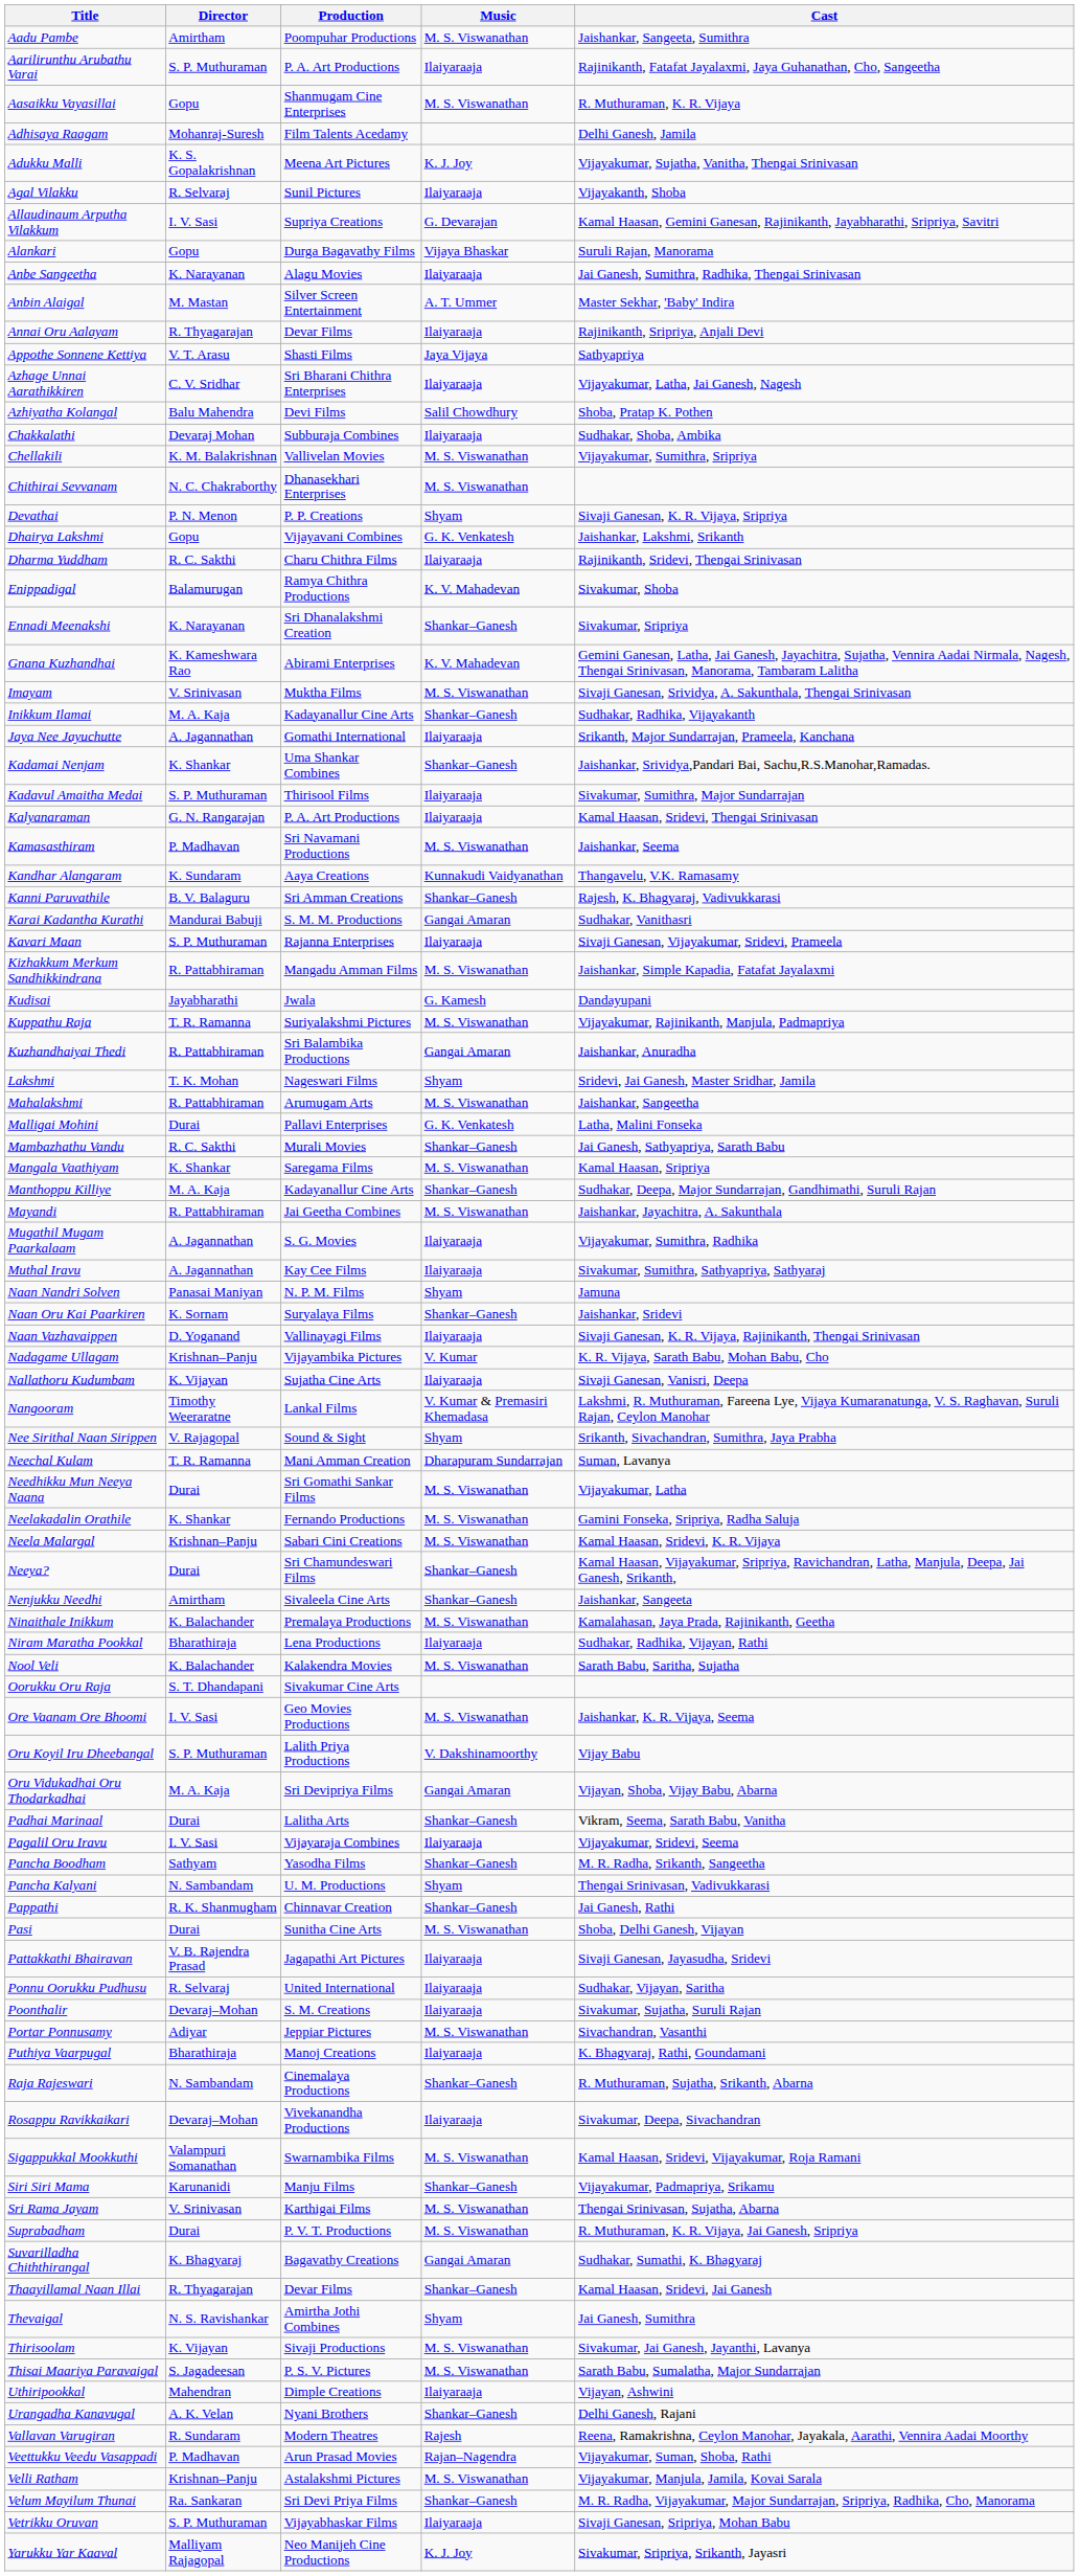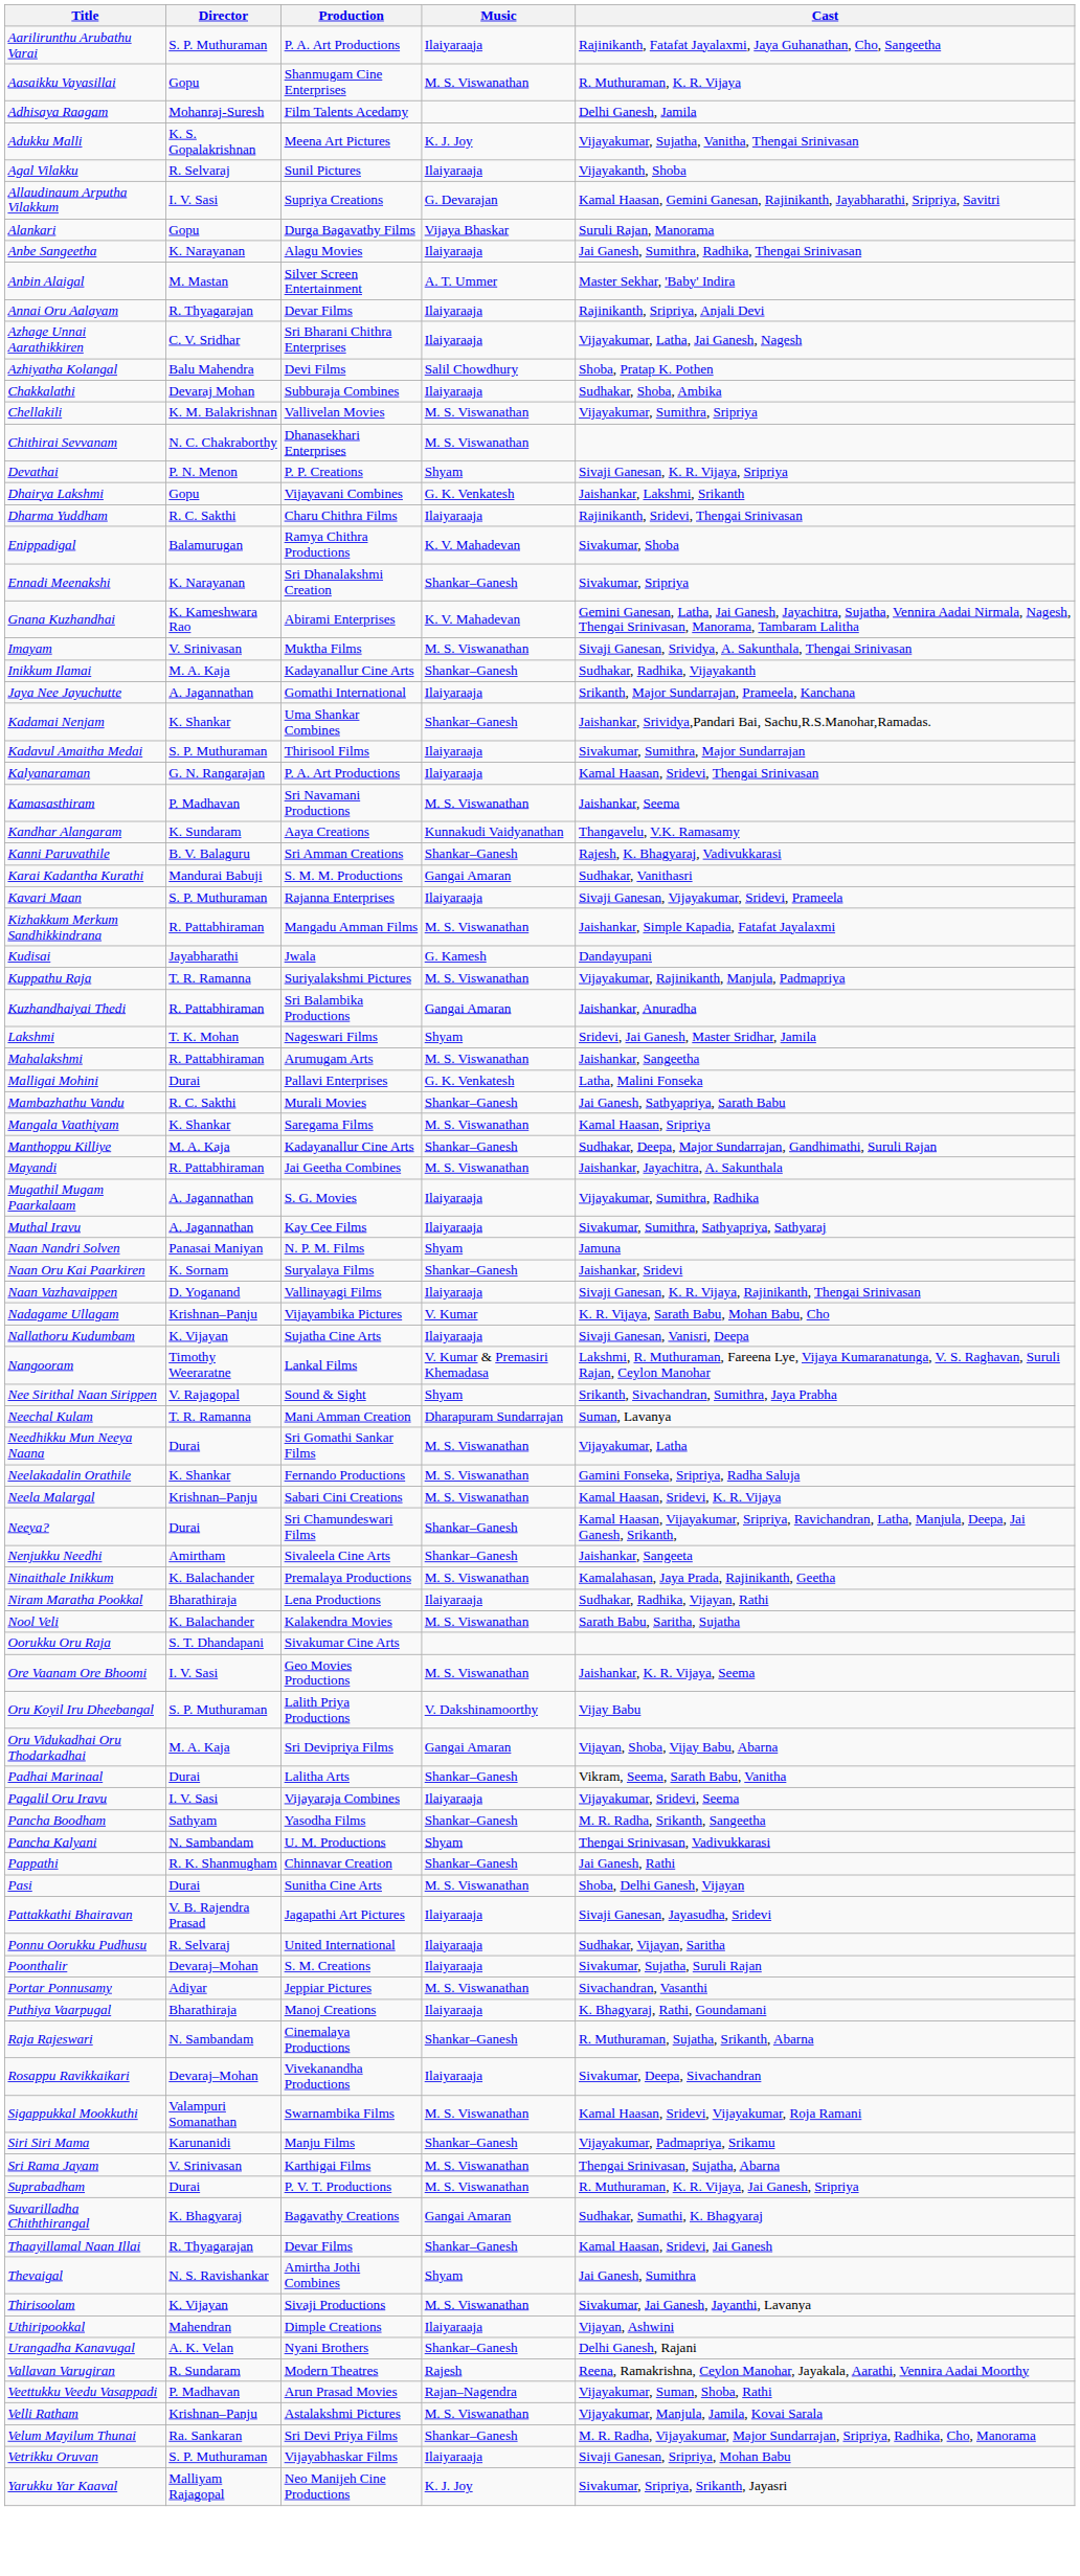- row: Aadu Pambe | Amirtham | Poompuhar Productions | M. S. Viswanathan | Jaishankar, Sangeeta, Sumithra
- row: Appothe Sonnene Kettiya | V. T. Arasu | Shasti Films | Jaya Vijaya | Sathyapriya
- row: Thisai Maariya Paravaigal | S. Jagadeesan | P. S. V. Pictures | M. S. Viswanathan | Sarath Babu, Sumalatha, Major Sundarrajan
